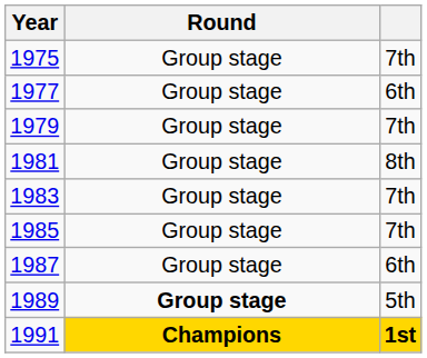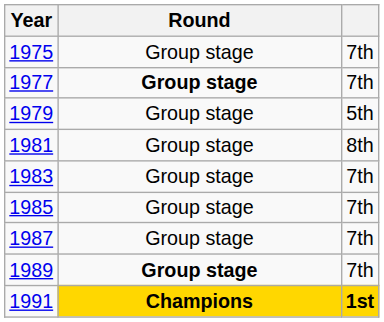1977 | Round: normal -> bold
1977 | column 3: 6th -> 7th
1979 | column 3: 7th -> 5th
1987 | column 3: 6th -> 7th
1989 | column 3: 5th -> 7th
